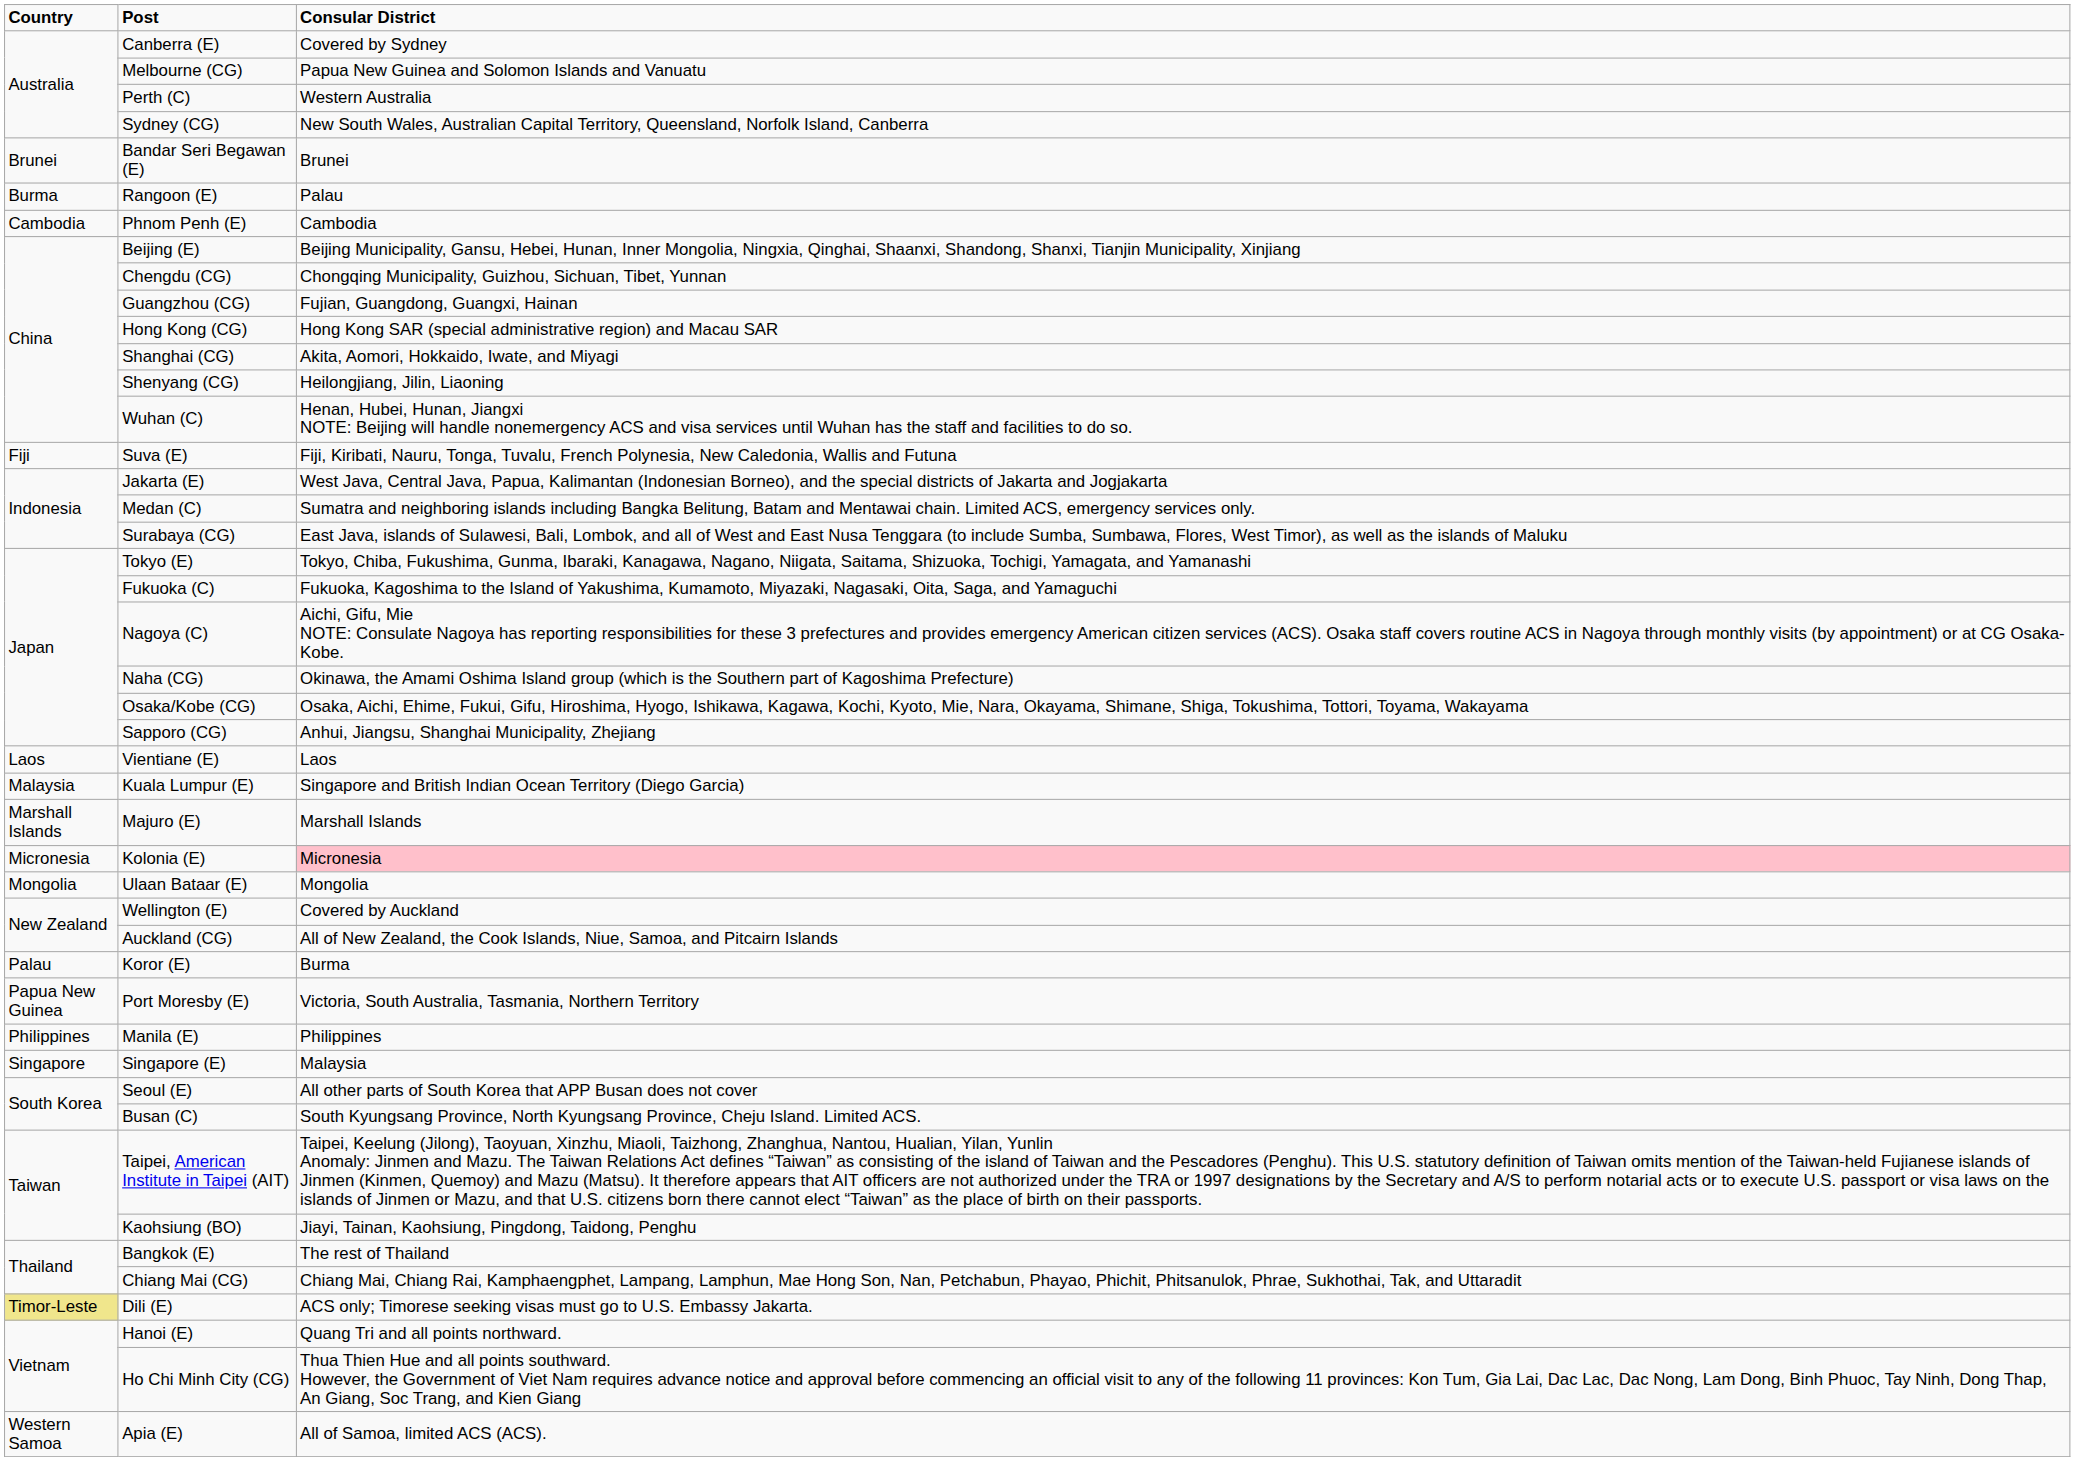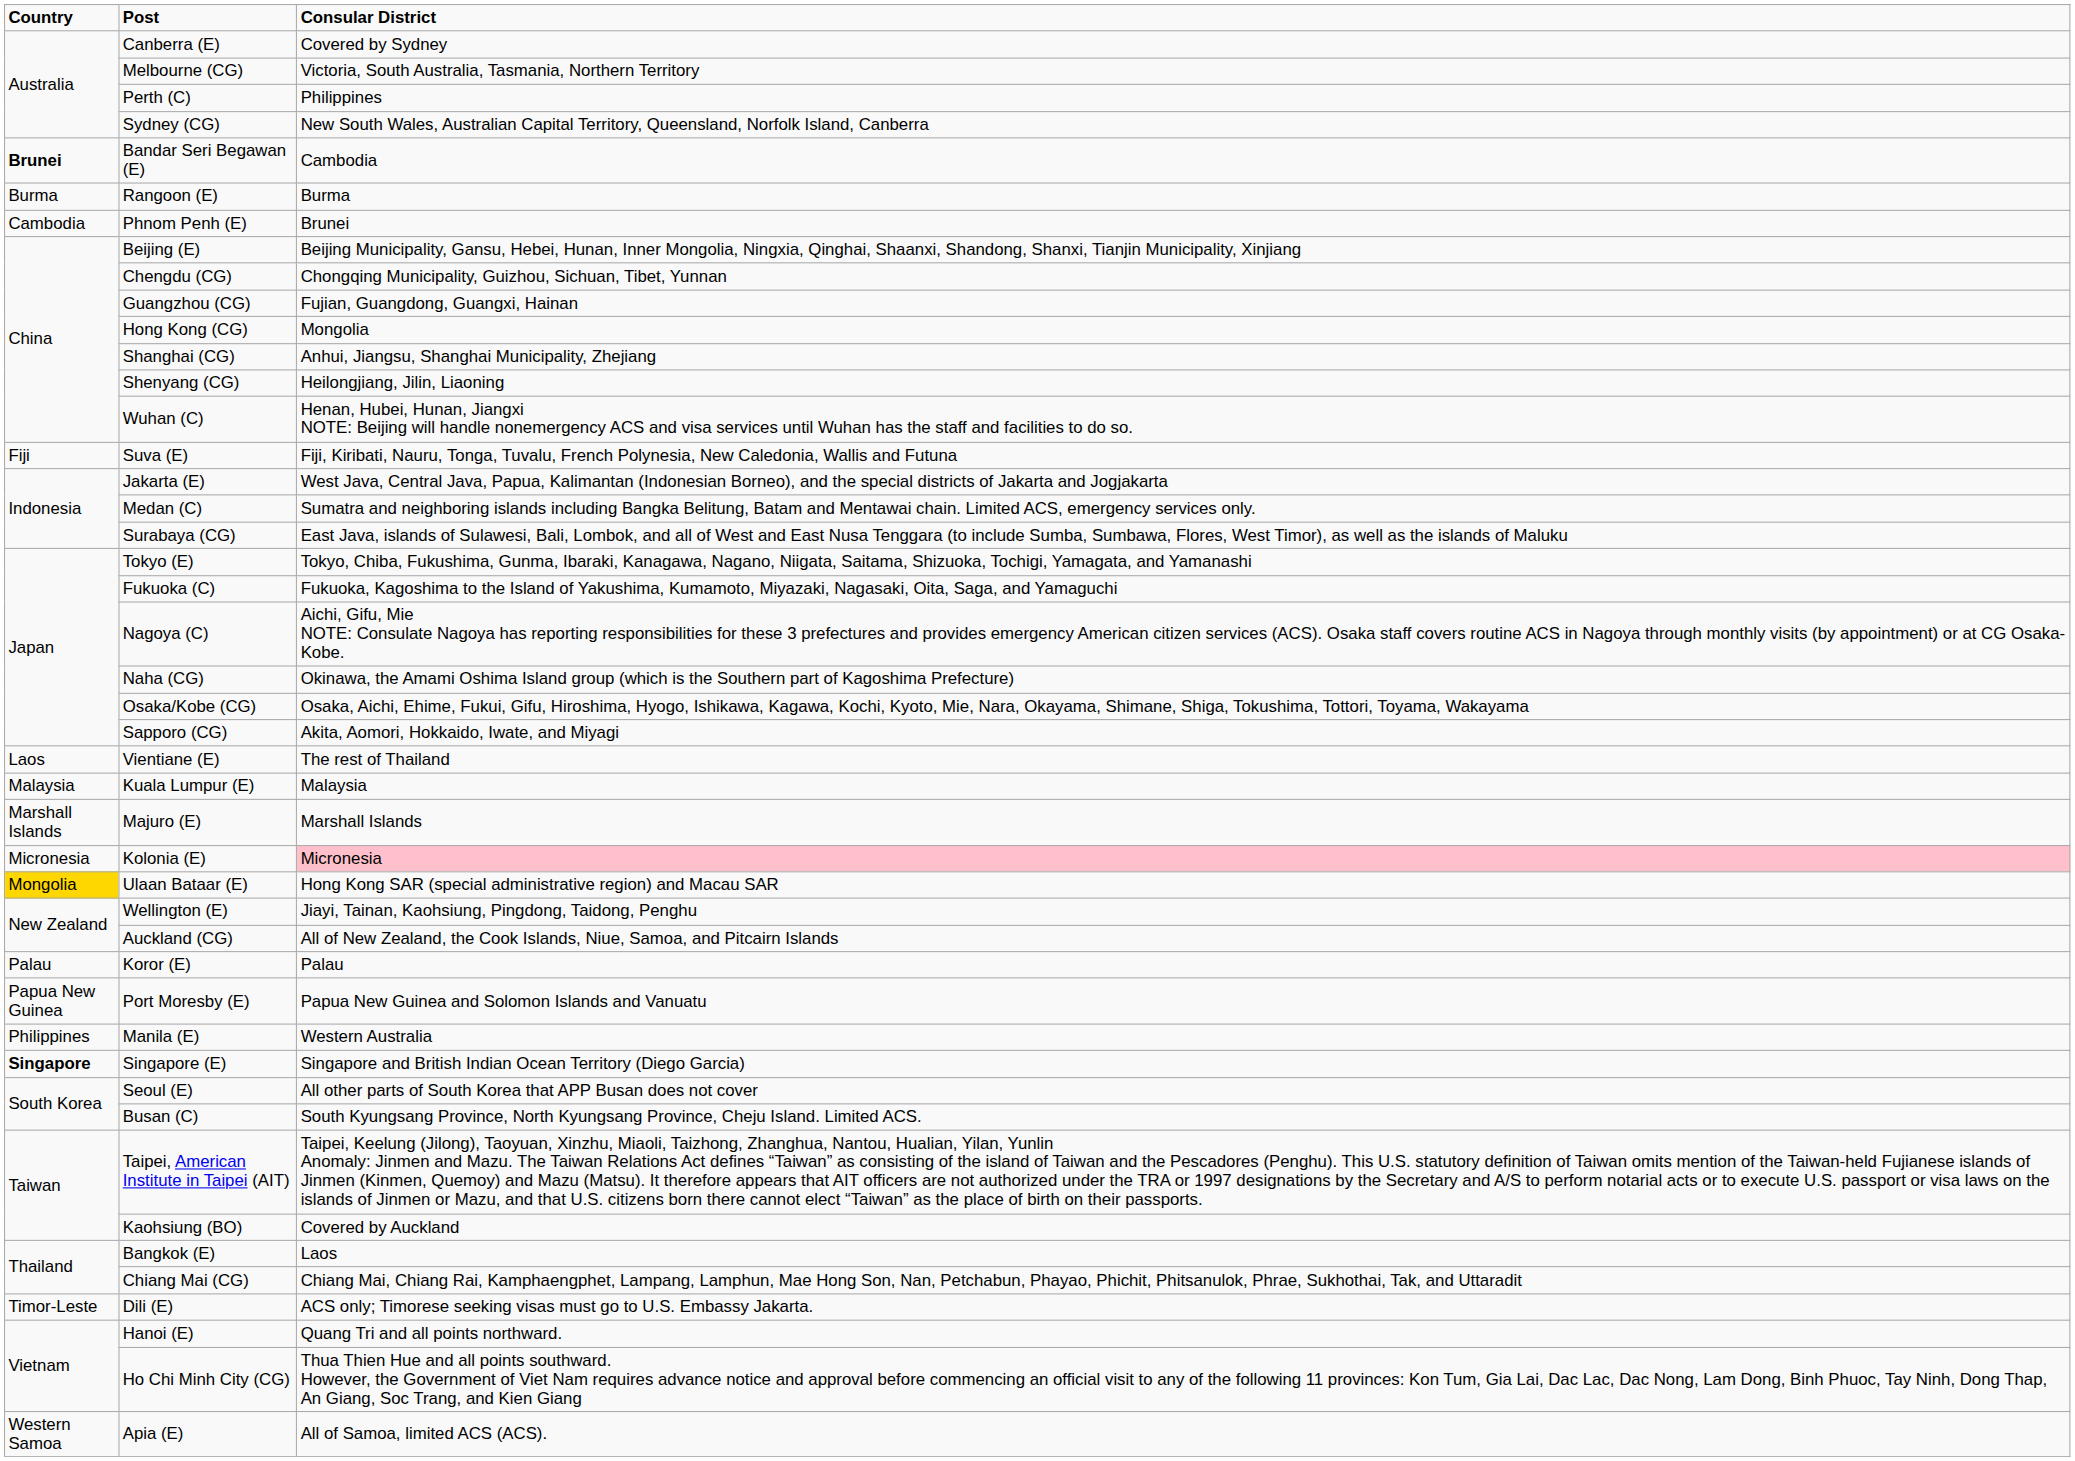Melbourne (CG) | Consular District: Papua New Guinea and Solomon Islands and Vanuatu -> Victoria, South Australia, Tasmania, Northern Territory
Perth (C) | Consular District: Western Australia -> Philippines
Bandar Seri Begawan (E) | Country: normal -> bold
Bandar Seri Begawan (E) | Consular District: Brunei -> Cambodia
Rangoon (E) | Consular District: Palau -> Burma
Phnom Penh (E) | Consular District: Cambodia -> Brunei
Hong Kong (CG) | Consular District: Hong Kong SAR (special administrative region) and Macau SAR -> Mongolia
Shanghai (CG) | Consular District: Akita, Aomori, Hokkaido, Iwate, and Miyagi -> Anhui, Jiangsu, Shanghai Municipality, Zhejiang
Sapporo (CG) | Consular District: Anhui, Jiangsu, Shanghai Municipality, Zhejiang -> Akita, Aomori, Hokkaido, Iwate, and Miyagi
Vientiane (E) | Consular District: Laos -> The rest of Thailand
Kuala Lumpur (E) | Consular District: Singapore and British Indian Ocean Territory (Diego Garcia) -> Malaysia
Ulaan Bataar (E) | Country: no background -> gold background
Ulaan Bataar (E) | Consular District: Mongolia -> Hong Kong SAR (special administrative region) and Macau SAR
Wellington (E) | Consular District: Covered by Auckland -> Jiayi, Tainan, Kaohsiung, Pingdong, Taidong, Penghu
Koror (E) | Consular District: Burma -> Palau
Port Moresby (E) | Consular District: Victoria, South Australia, Tasmania, Northern Territory -> Papua New Guinea and Solomon Islands and Vanuatu
Manila (E) | Consular District: Philippines -> Western Australia
Singapore (E) | Country: normal -> bold
Singapore (E) | Consular District: Malaysia -> Singapore and British Indian Ocean Territory (Diego Garcia)
Kaohsiung (BO) | Consular District: Jiayi, Tainan, Kaohsiung, Pingdong, Taidong, Penghu -> Covered by Auckland
Bangkok (E) | Consular District: The rest of Thailand -> Laos
Dili (E) | Country: khaki background -> no background
